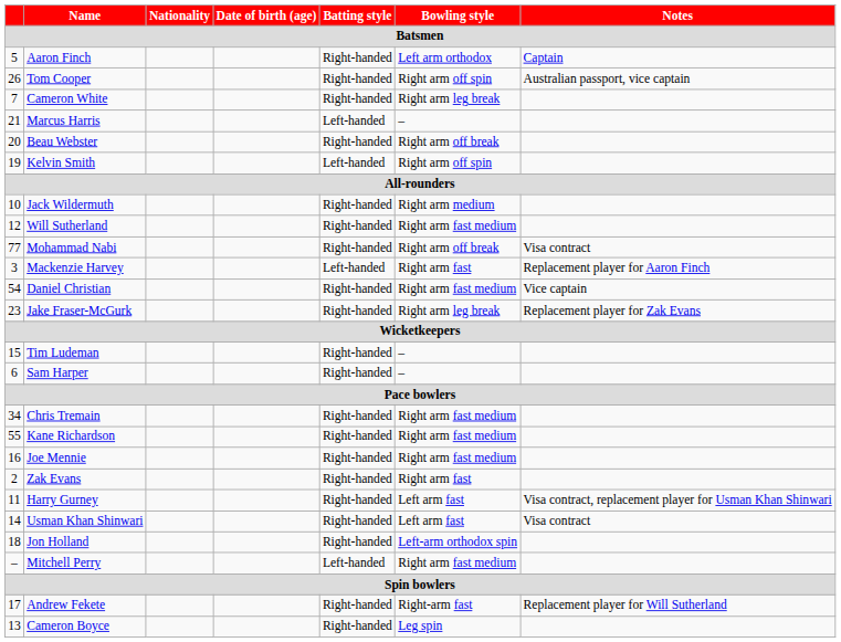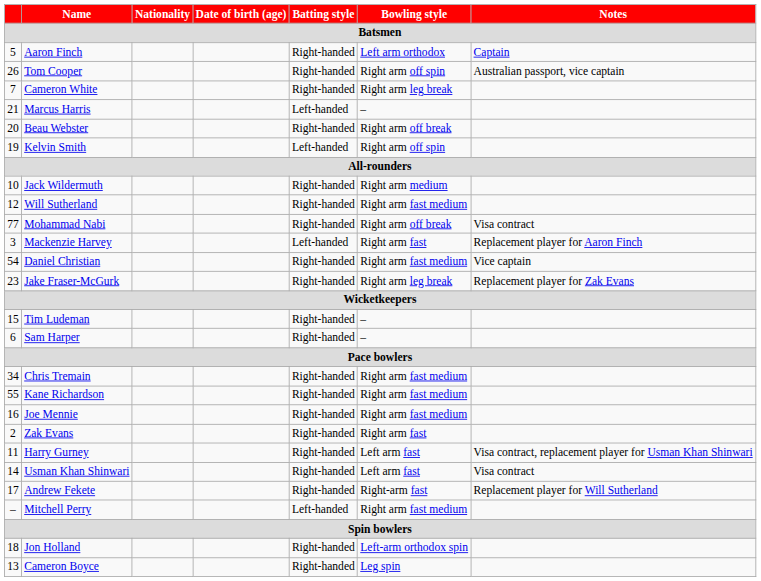rows swapped: Andrew Fekete <-> Jon Holland
